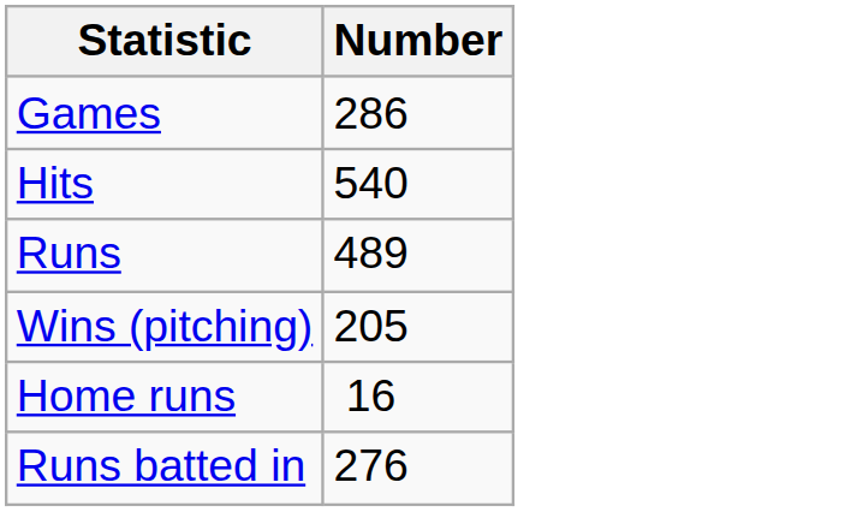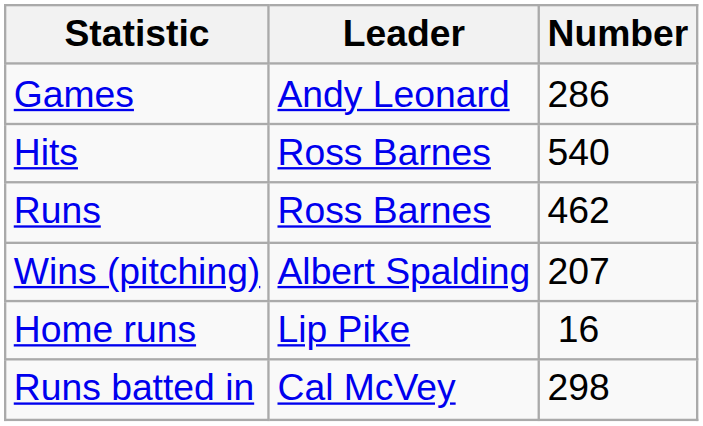+ column: Leader | Andy Leonard | Ross Barnes | Ross Barnes | Albert Spalding | Lip Pike | Cal McVey
Runs | Number: 489 -> 462
Wins (pitching) | Number: 205 -> 207
Runs batted in | Number: 276 -> 298
